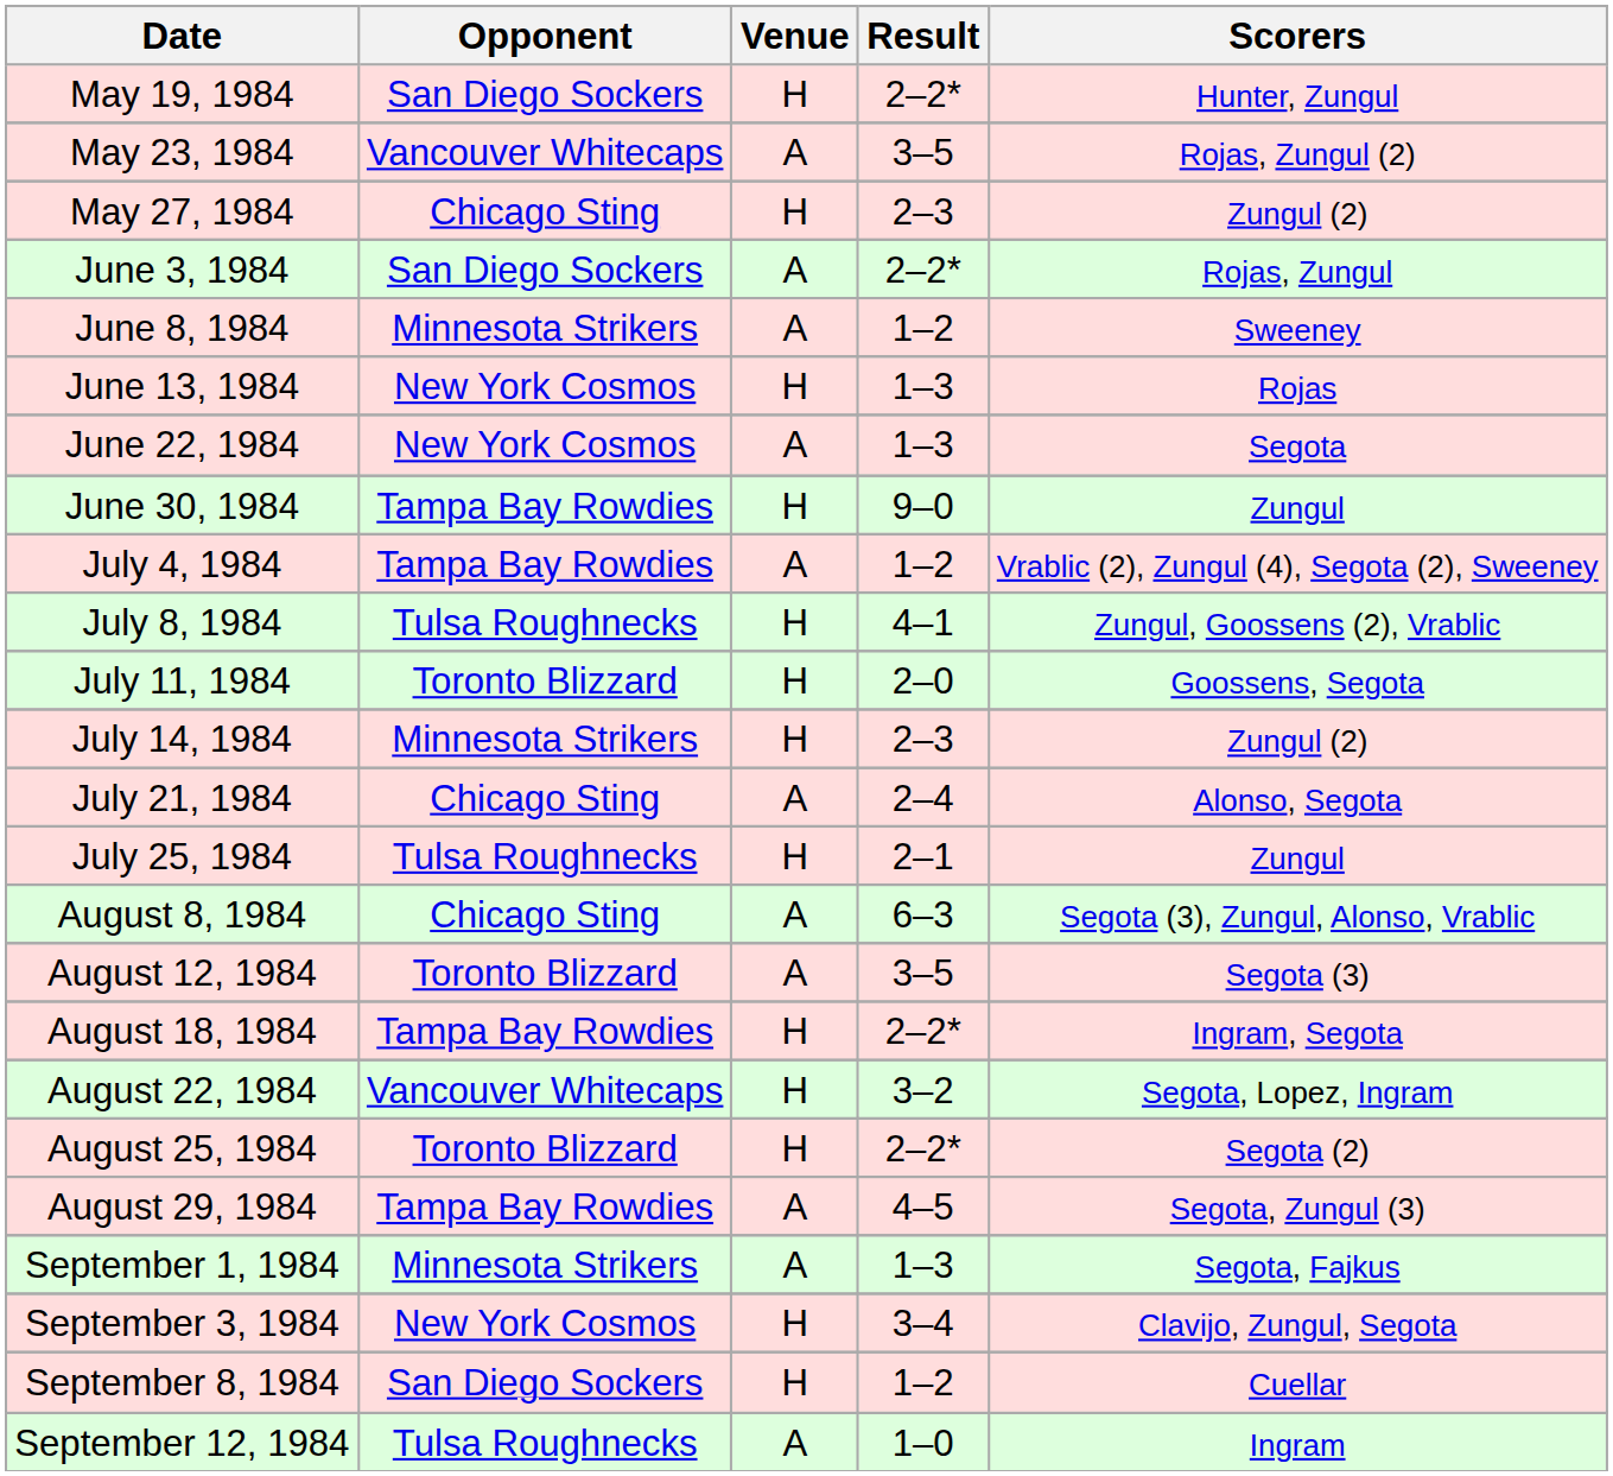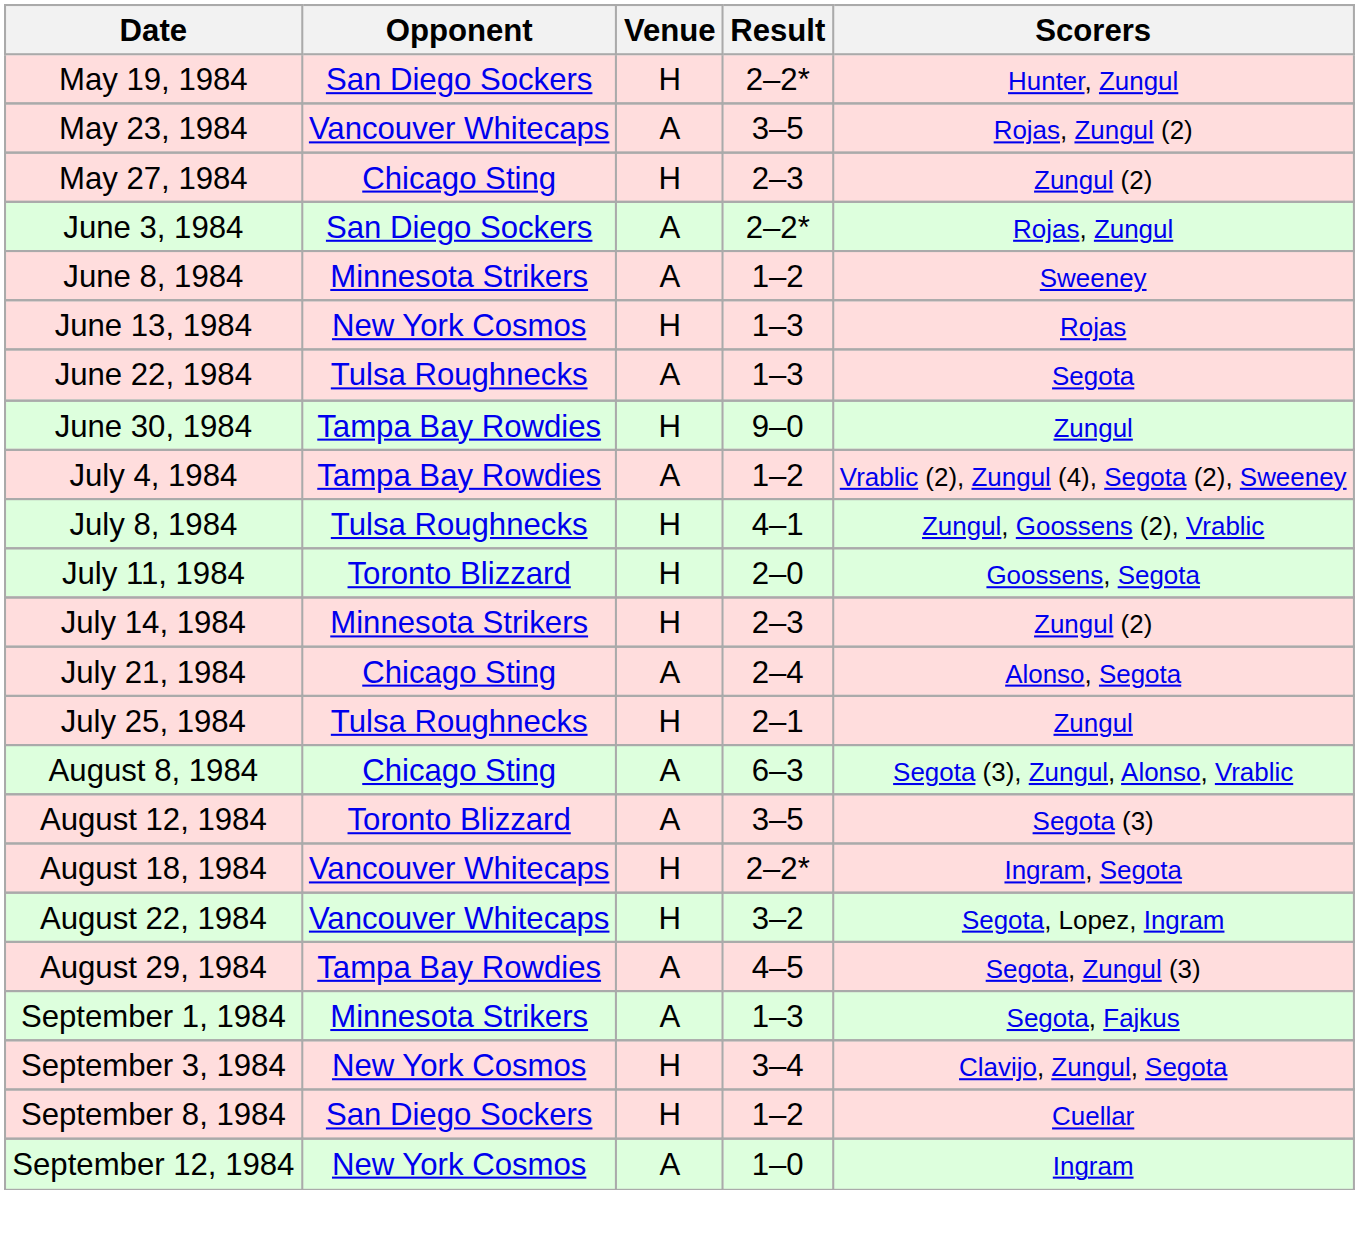June 22, 1984 | Opponent: New York Cosmos -> Tulsa Roughnecks
August 18, 1984 | Opponent: Tampa Bay Rowdies -> Vancouver Whitecaps
- row: August 25, 1984 | Toronto Blizzard | H | 2–2* | Segota (2)
September 12, 1984 | Opponent: Tulsa Roughnecks -> New York Cosmos
